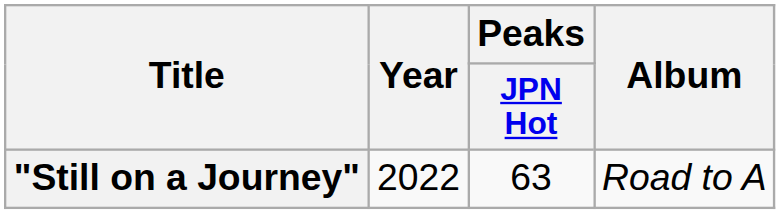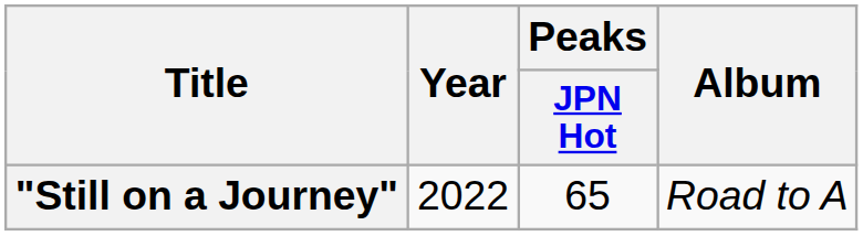"Still on a Journey" | Peaks / JPN Hot: 63 -> 65
